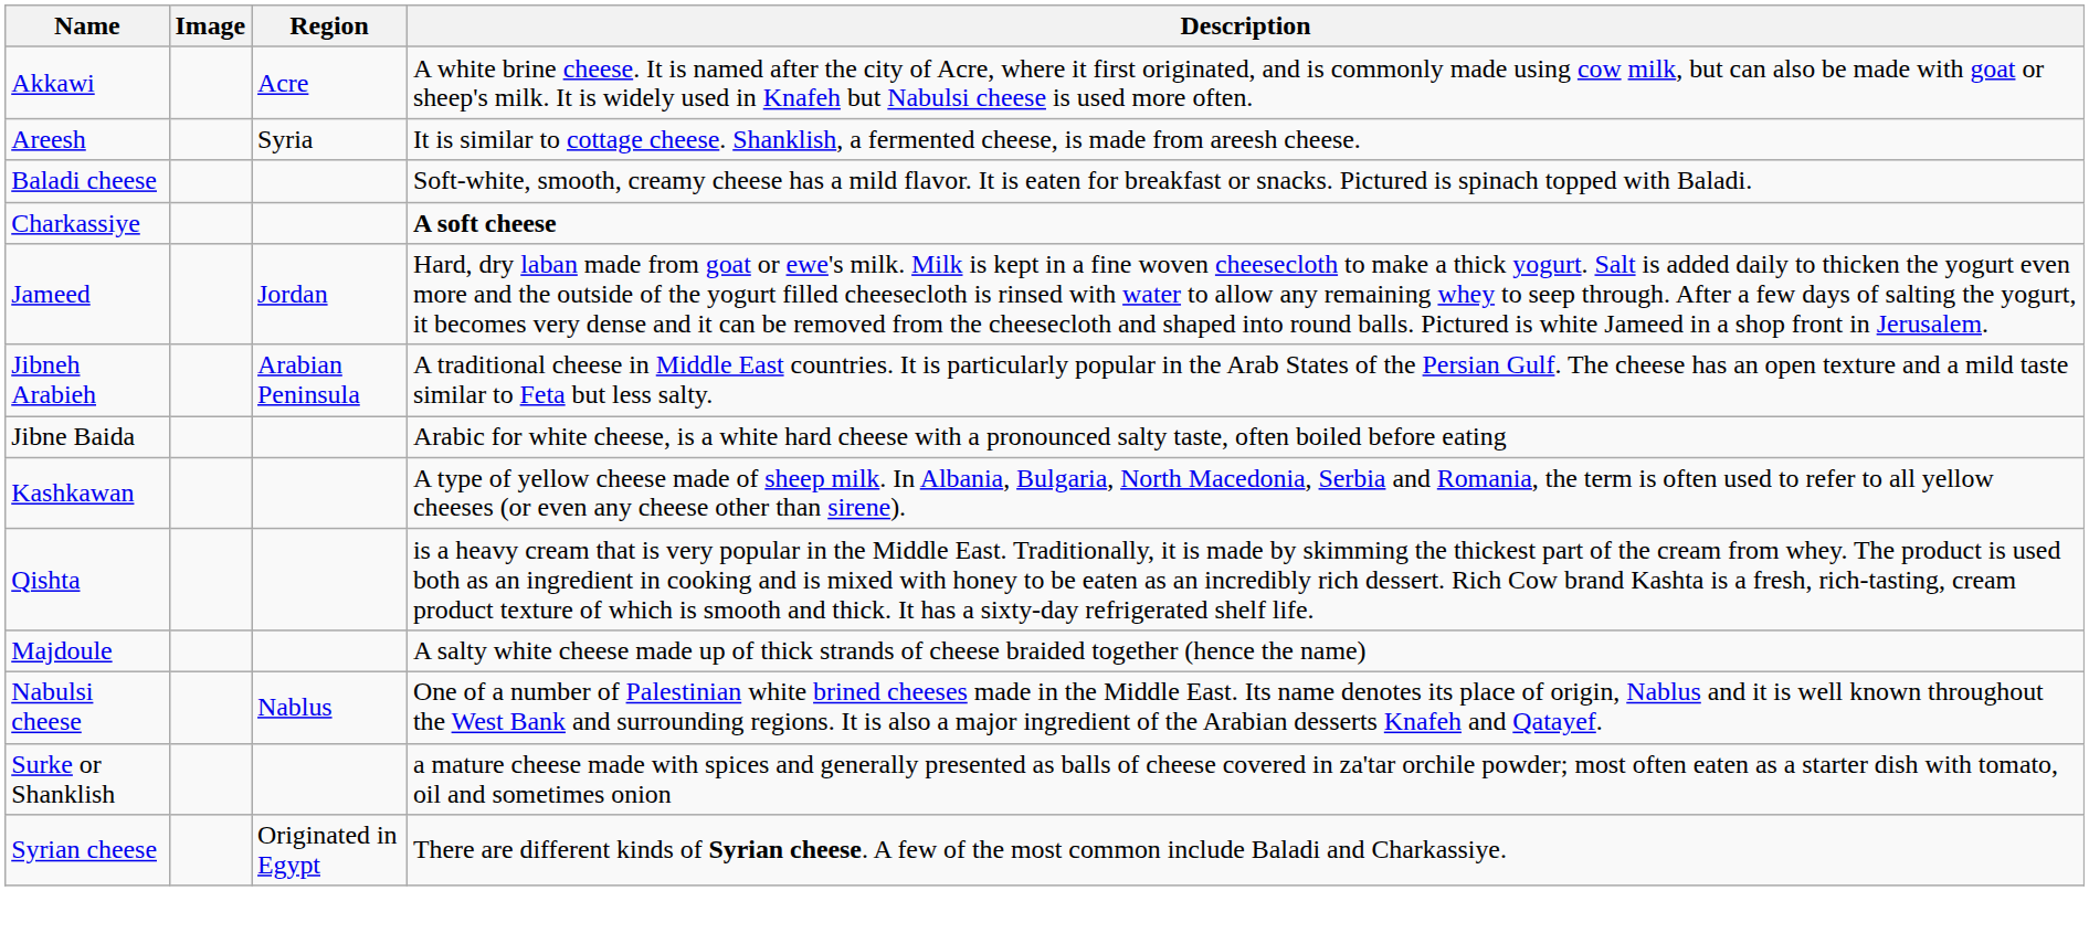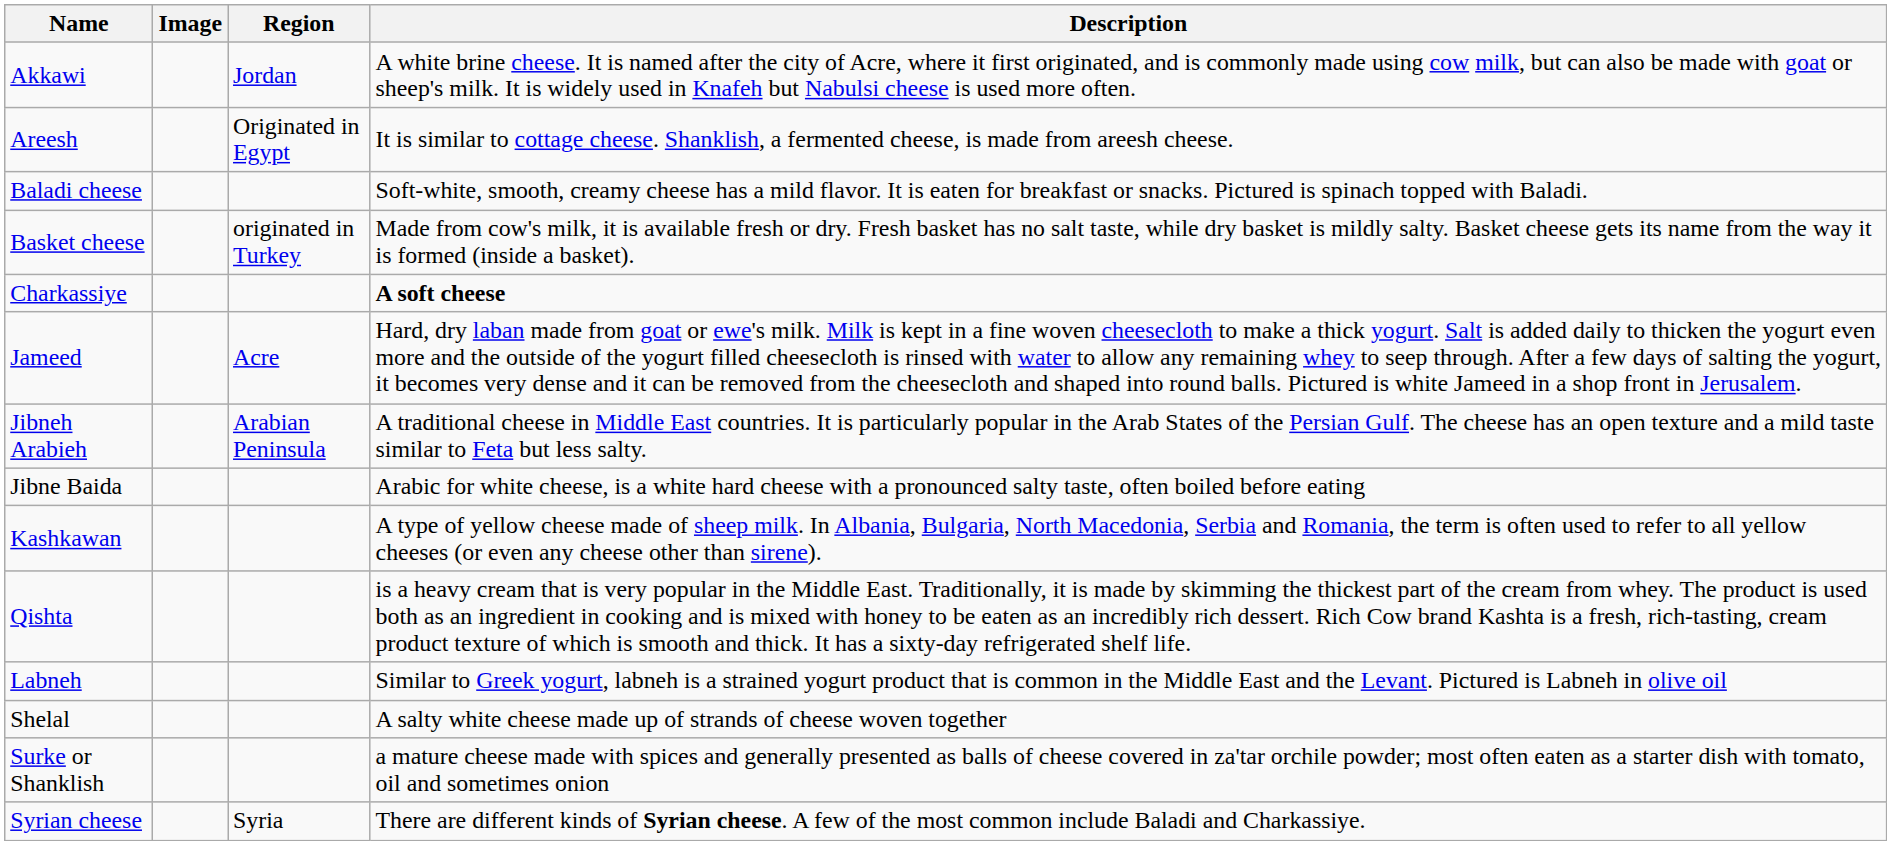Akkawi | Region: Acre -> Jordan
Areesh | Region: Syria -> Originated in Egypt
+ row: Basket cheese | originated in Turkey | Made from cow's milk, it is available fresh or dry. Fresh basket has no salt taste, while dry basket is mildly salty. Basket cheese gets its name from the way it is formed (inside a basket).
Jameed | Region: Jordan -> Acre
+ row: Labneh | Similar to Greek yogurt, labneh is a strained yogurt product that is common in the Middle East and the Levant. Pictured is Labneh in olive oil
- row: Majdoule | A salty white cheese made up of thick strands of cheese braided together (hence the name)
- row: Nabulsi cheese | Nablus | One of a number of Palestinian white brined cheeses made in the Middle East. Its name denotes its place of origin, Nablus and it is well known throughout the West Bank and surrounding regions. It is also a major ingredient of the Arabian desserts Knafeh and Qatayef.
+ row: Shelal | A salty white cheese made up of strands of cheese woven together
Syrian cheese | Region: Originated in Egypt -> Syria
